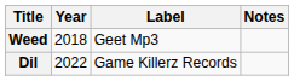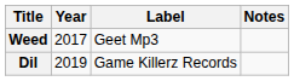Weed | Year: 2018 -> 2017
Dil | Year: 2022 -> 2019
